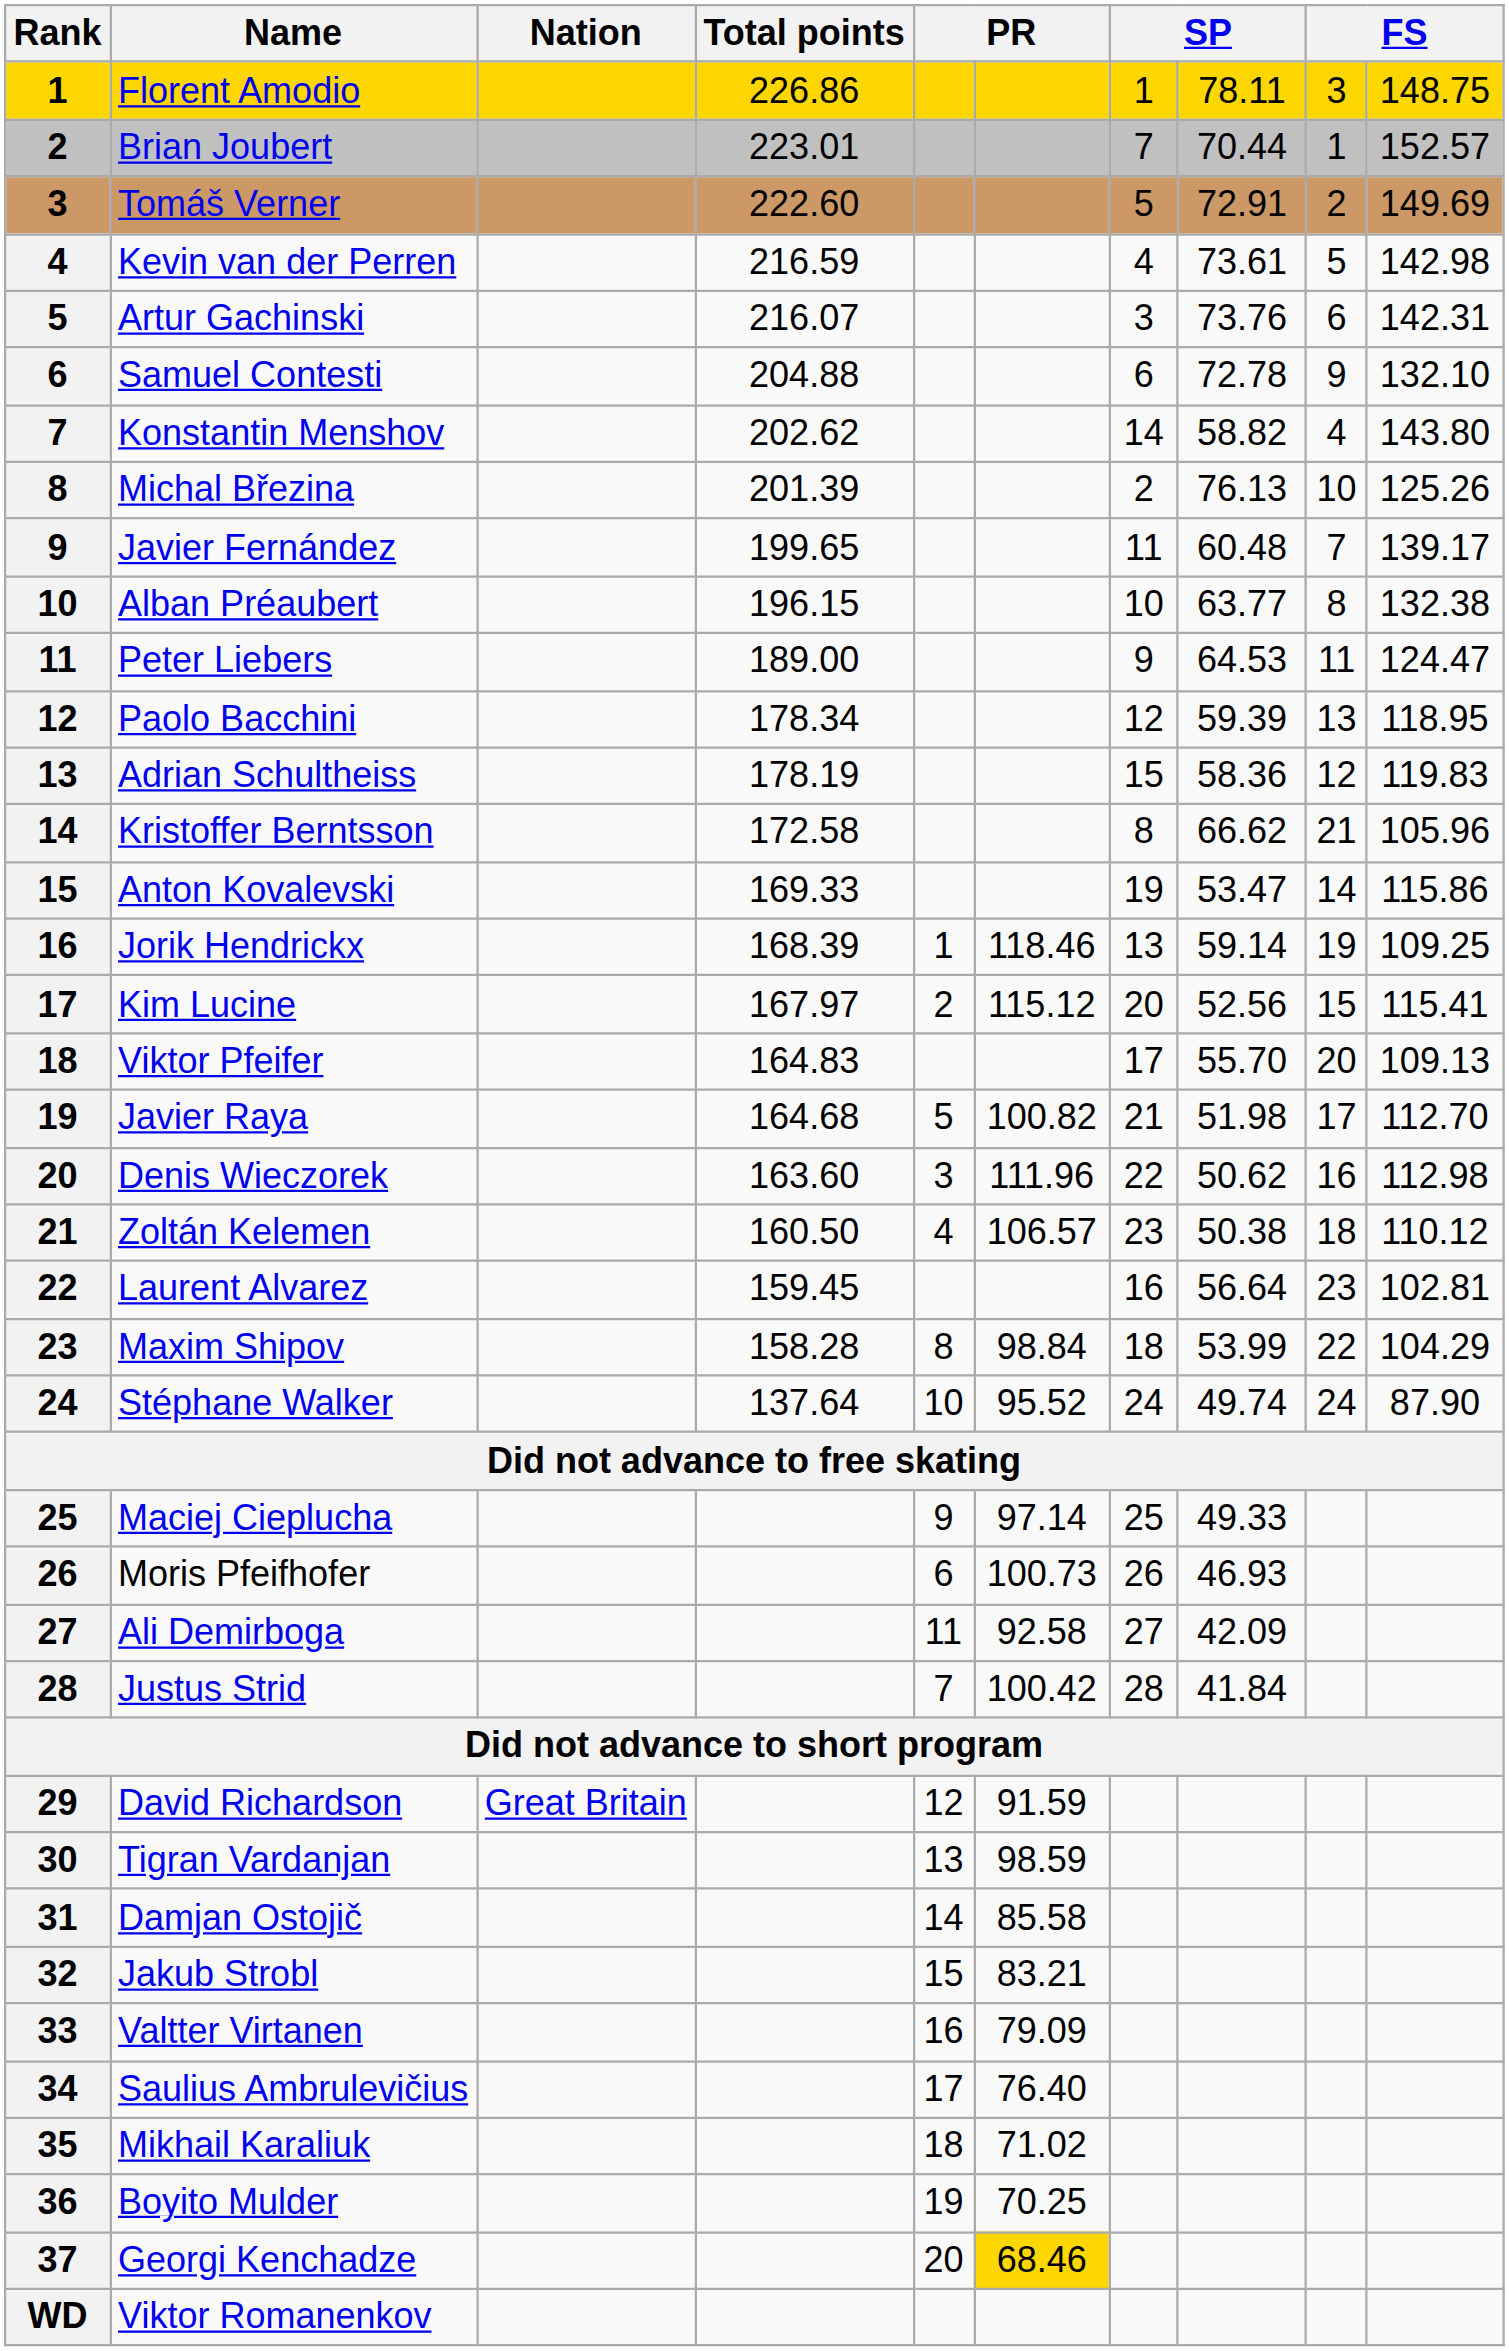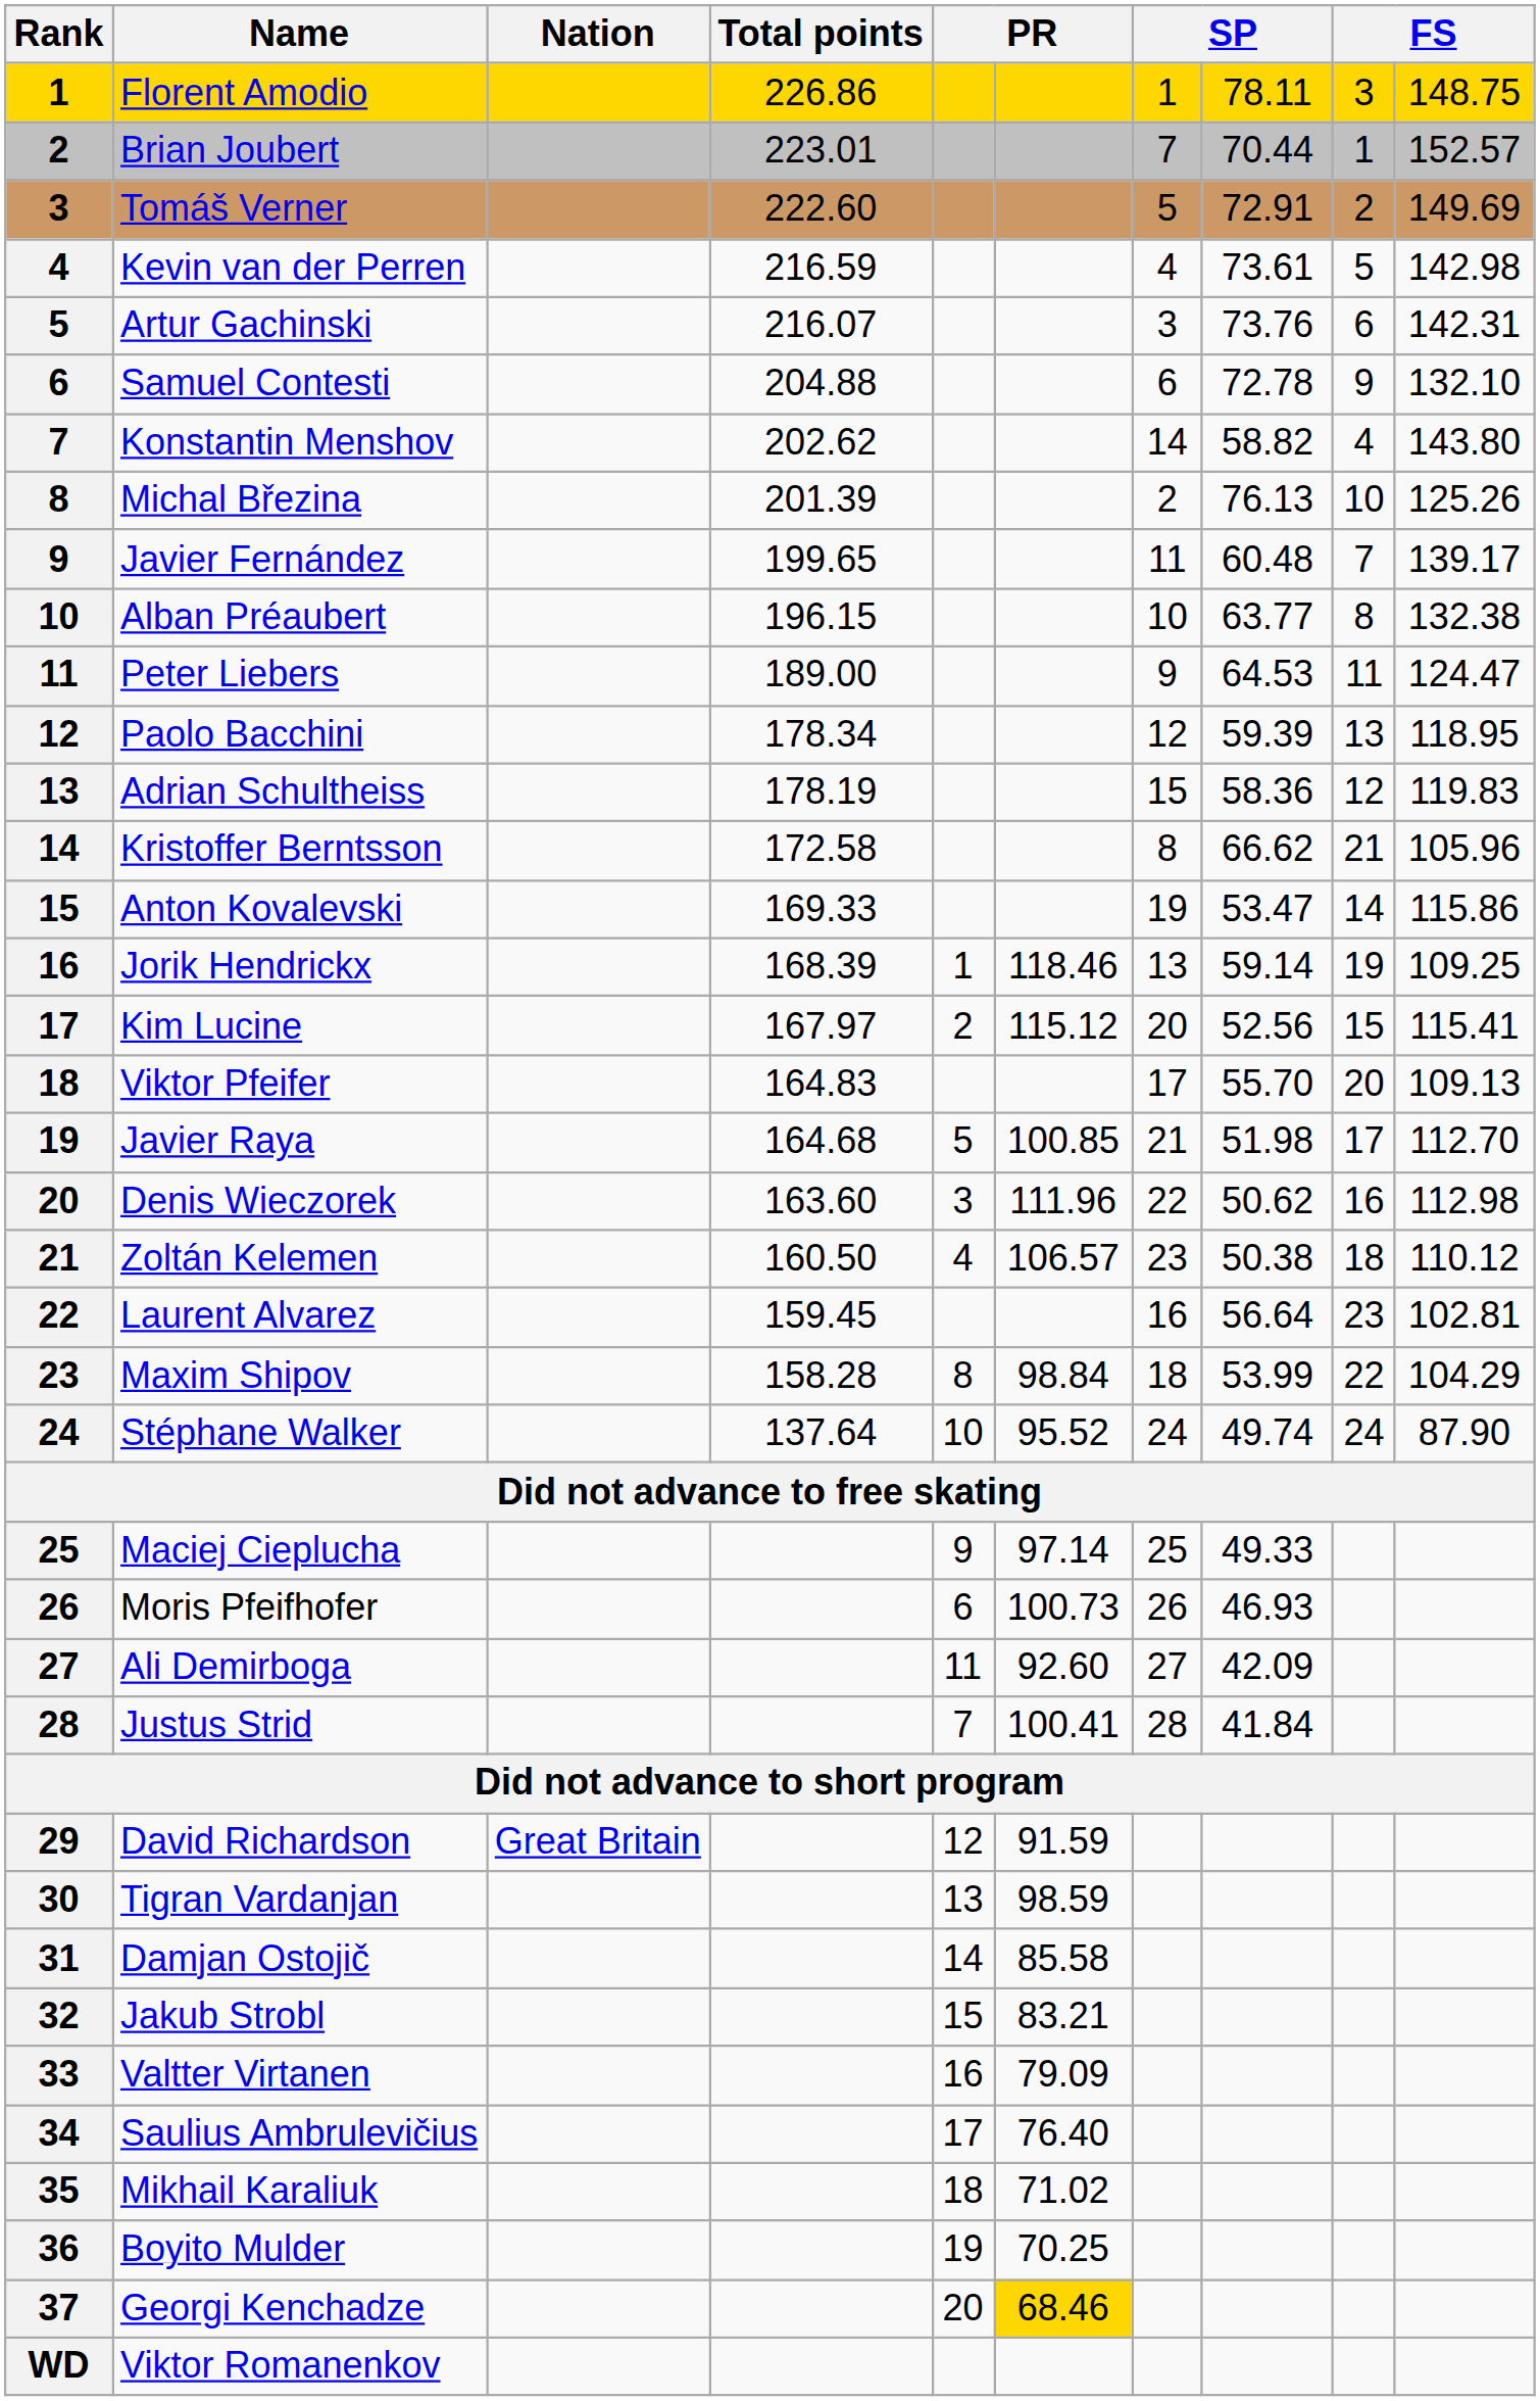Javier Raya | column 6: 100.82 -> 100.85
Ali Demirboga | column 6: 92.58 -> 92.60
Justus Strid | column 6: 100.42 -> 100.41
